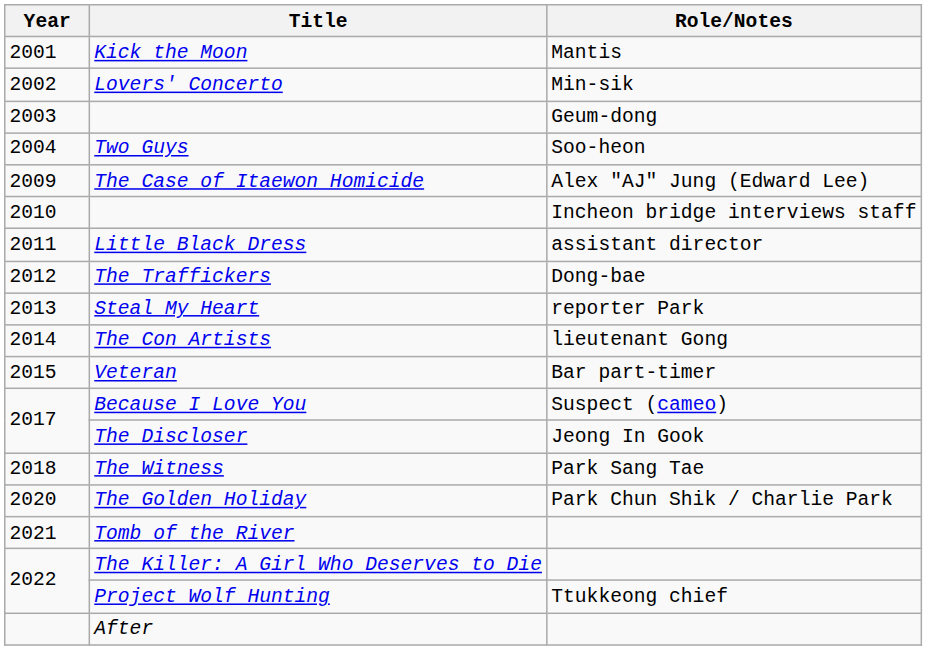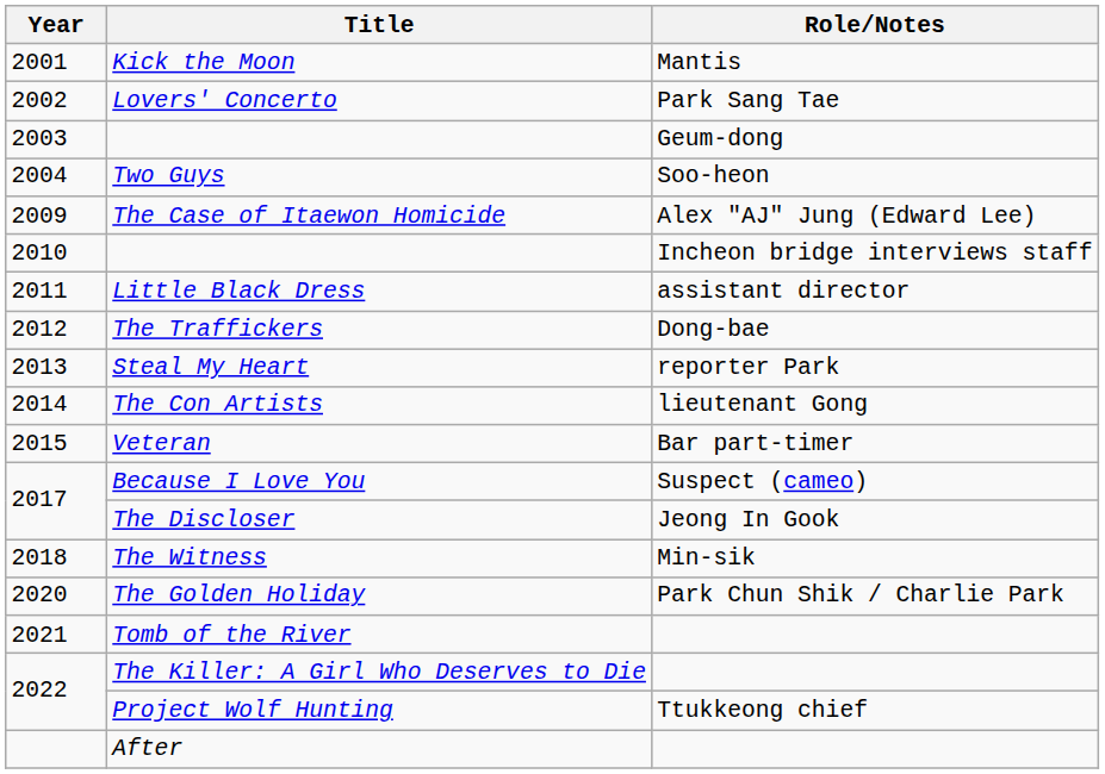Lovers' Concerto | Role/Notes: Min-sik -> Park Sang Tae
The Witness | Role/Notes: Park Sang Tae -> Min-sik
